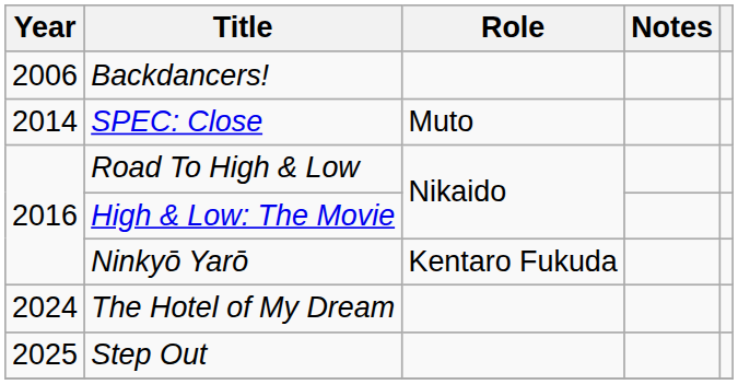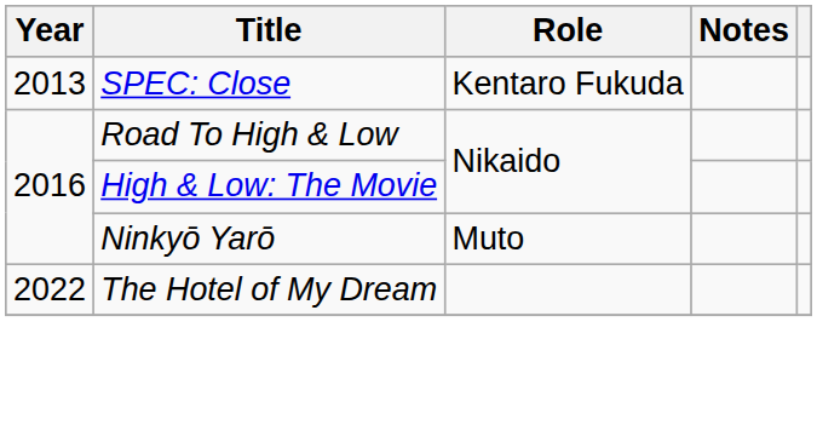- row: 2006 | Backdancers!
SPEC: Close | Year: 2014 -> 2013
SPEC: Close | Role: Muto -> Kentaro Fukuda
Ninkyō Yarō | Role: Kentaro Fukuda -> Muto
The Hotel of My Dream | Year: 2024 -> 2022
- row: 2025 | Step Out
